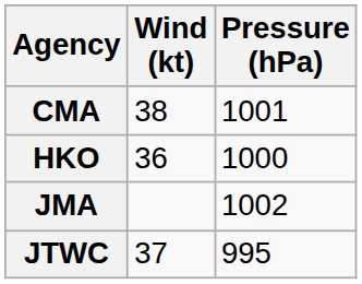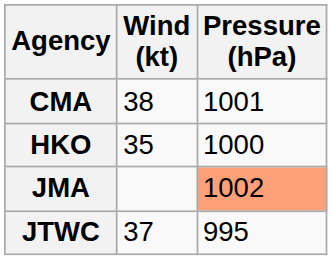HKO | Wind (kt): 36 -> 35
JMA | Pressure (hPa): no background -> lightsalmon background
